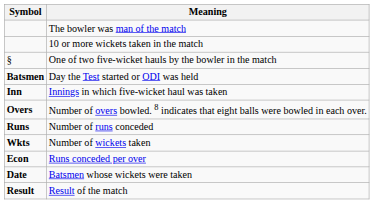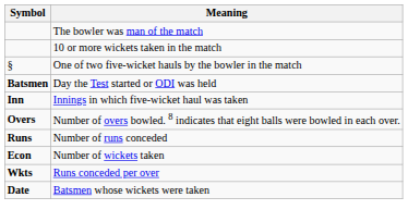Number of wickets taken | Symbol: Wkts -> Econ
Runs conceded per over | Symbol: Econ -> Wkts
- row: Result | Result of the match
